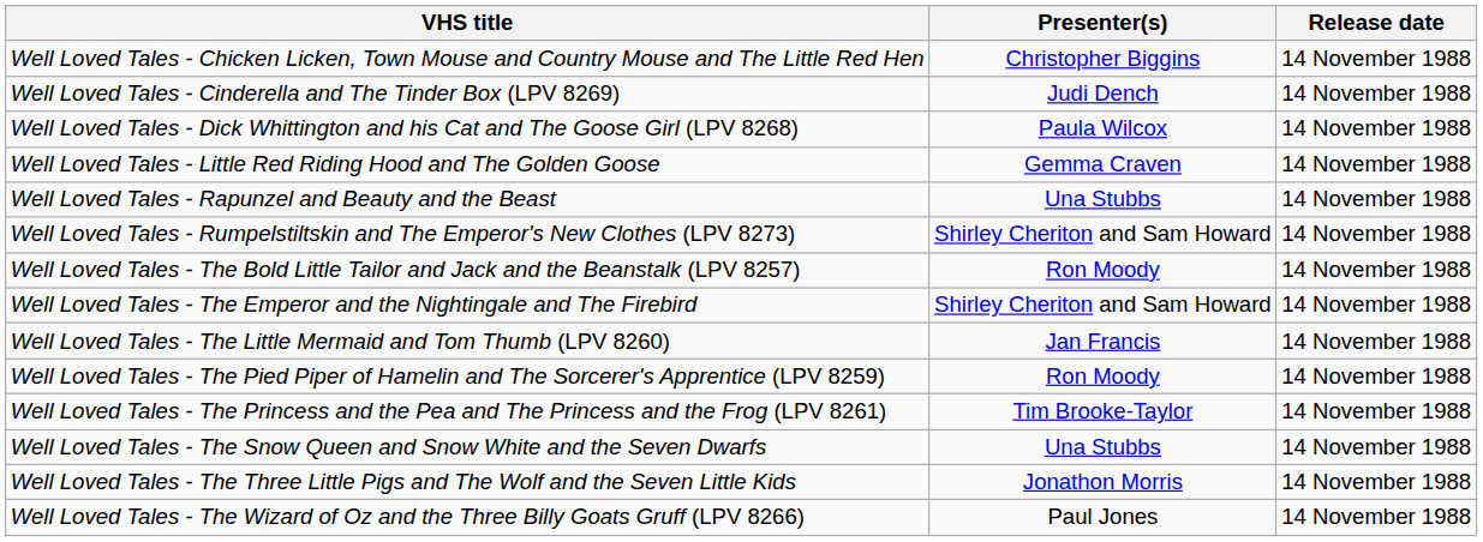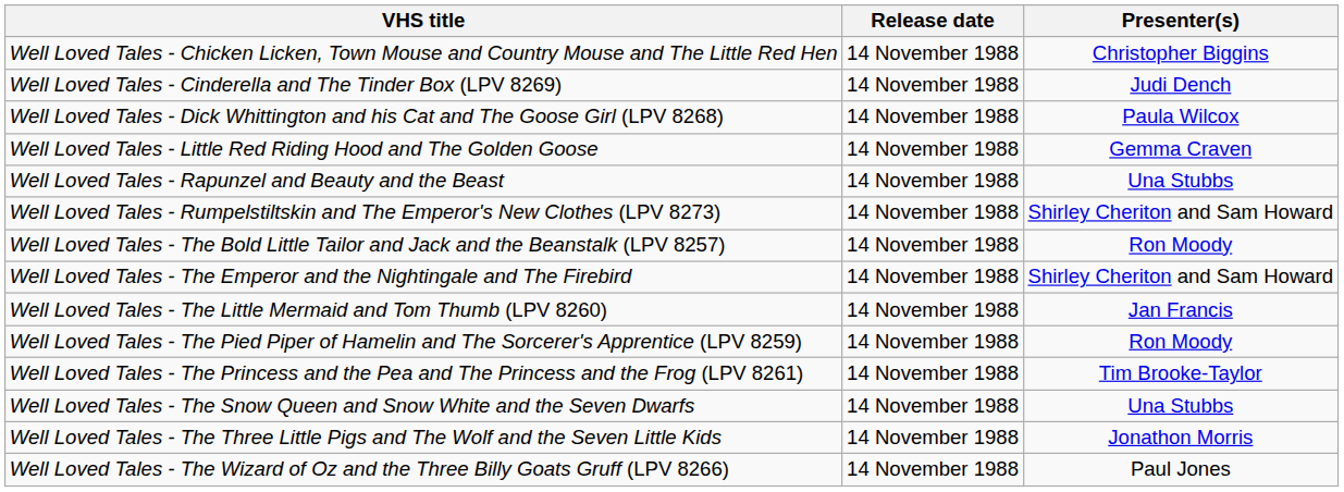columns swapped: Release date <-> Presenter(s)
